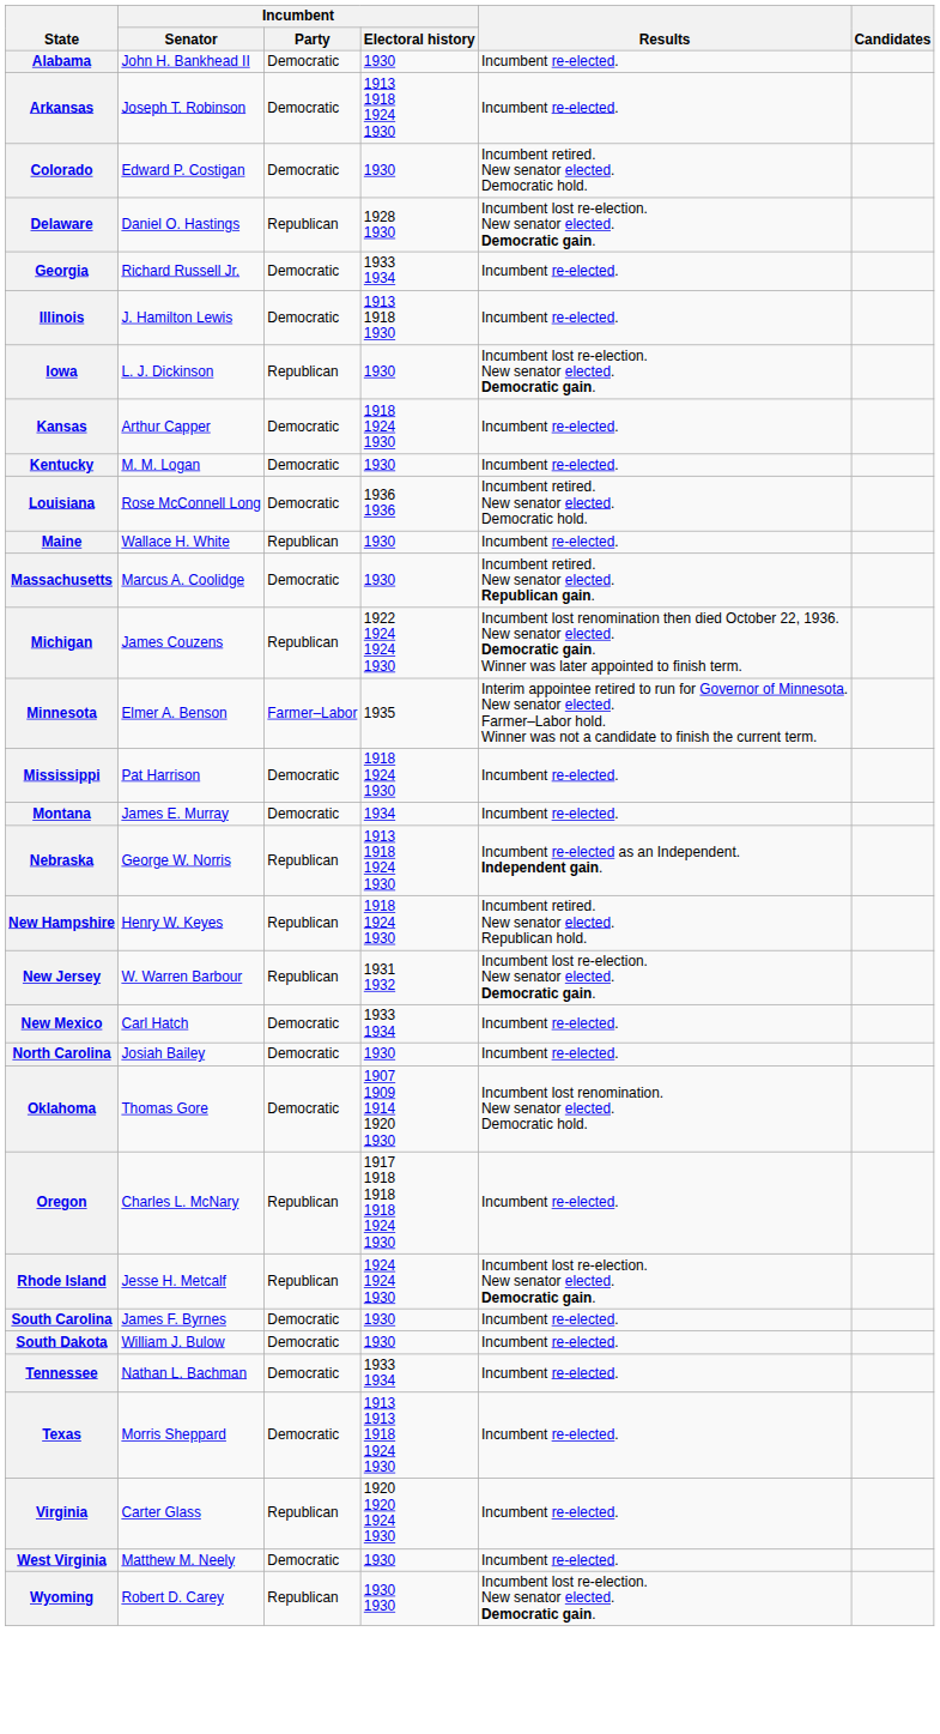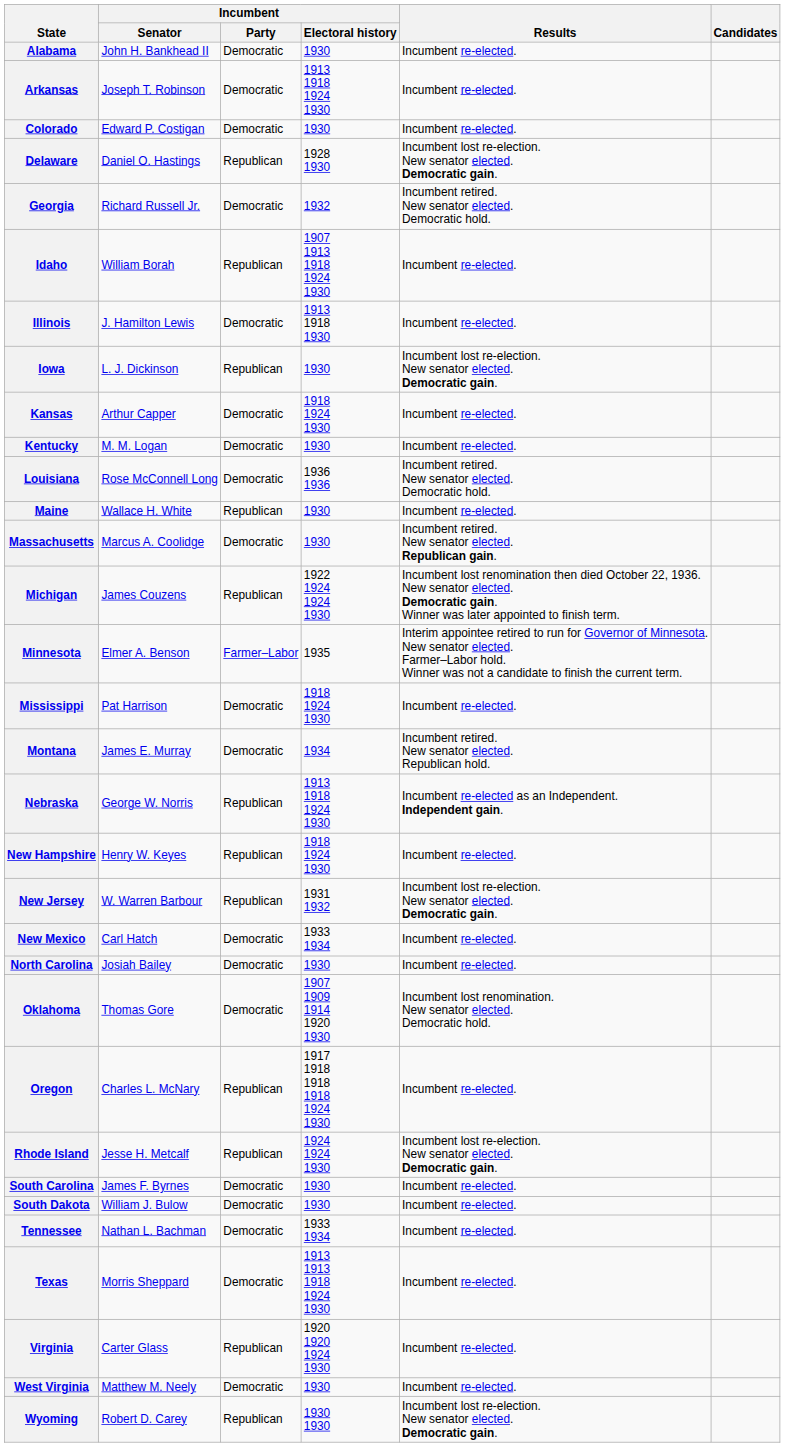Colorado | Results: Incumbent retired. New senator elected. Democratic hold. -> Incumbent re-elected.
Georgia | Incumbent / Electoral history: 1933 1934 -> 1932
Georgia | Results: Incumbent re-elected. -> Incumbent retired. New senator elected. Democratic hold.
+ row: Idaho | William Borah | Republican | 1907 1913 1918 1924 1930 | Incumbent re-elected.
Montana | Results: Incumbent re-elected. -> Incumbent retired. New senator elected. Republican hold.
New Hampshire | Results: Incumbent retired. New senator elected. Republican hold. -> Incumbent re-elected.
